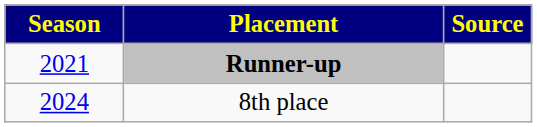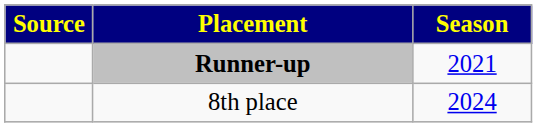columns swapped: Season <-> Source
